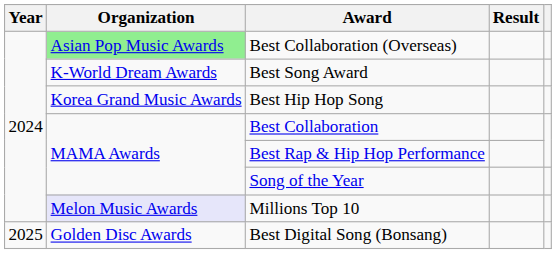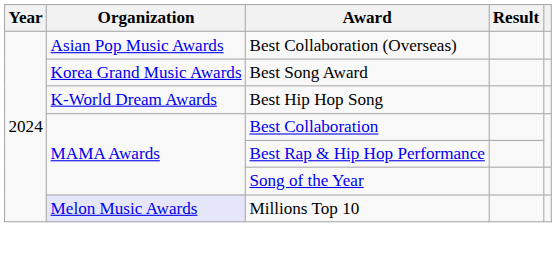Best Collaboration (Overseas) | Organization: lightgreen background -> no background
Best Song Award | Organization: K-World Dream Awards -> Korea Grand Music Awards
Best Hip Hop Song | Organization: Korea Grand Music Awards -> K-World Dream Awards
- row: 2025 | Golden Disc Awards | Best Digital Song (Bonsang)
